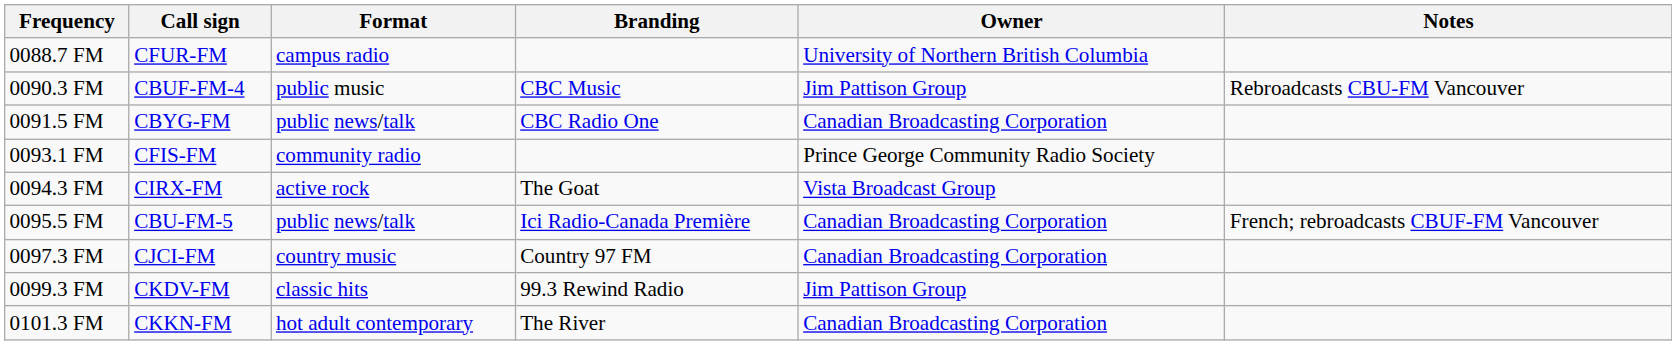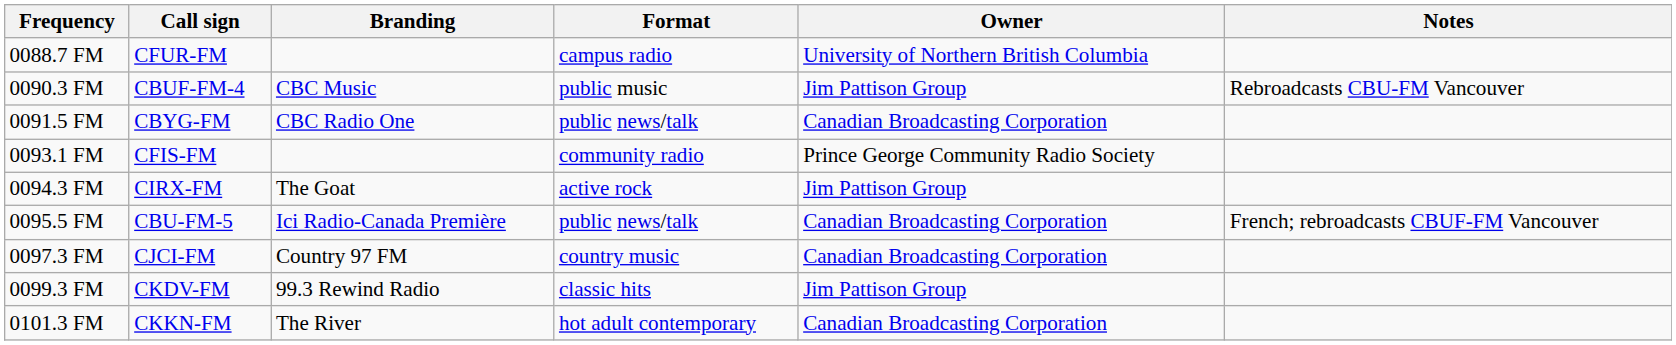columns swapped: Branding <-> Format
0094.3 FM | Owner: Vista Broadcast Group -> Jim Pattison Group
